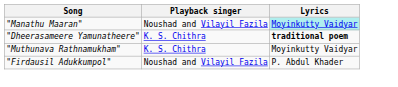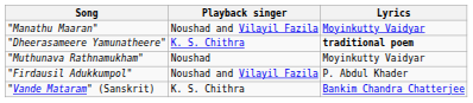"Manathu Maaran" | Lyrics: paleturquoise background -> no background
"Muthunava Rathnamukham" | Playback singer: K. S. Chithra -> Noushad
+ row: "Vande Mataram" (Sanskrit) | K. S. Chithra | Bankim Chandra Chatterjee
